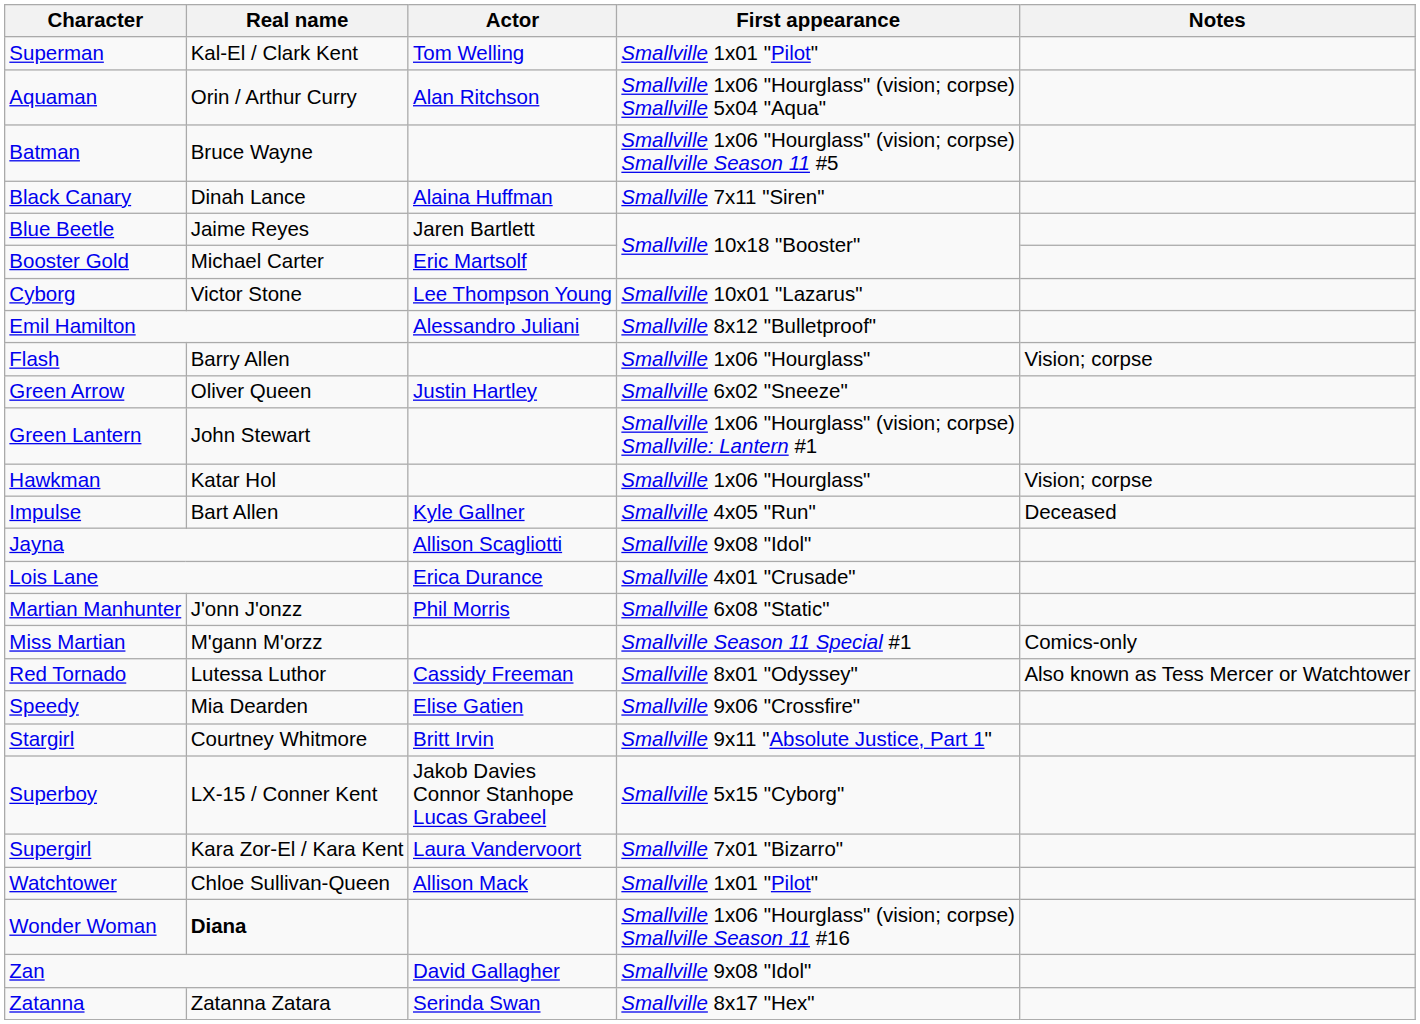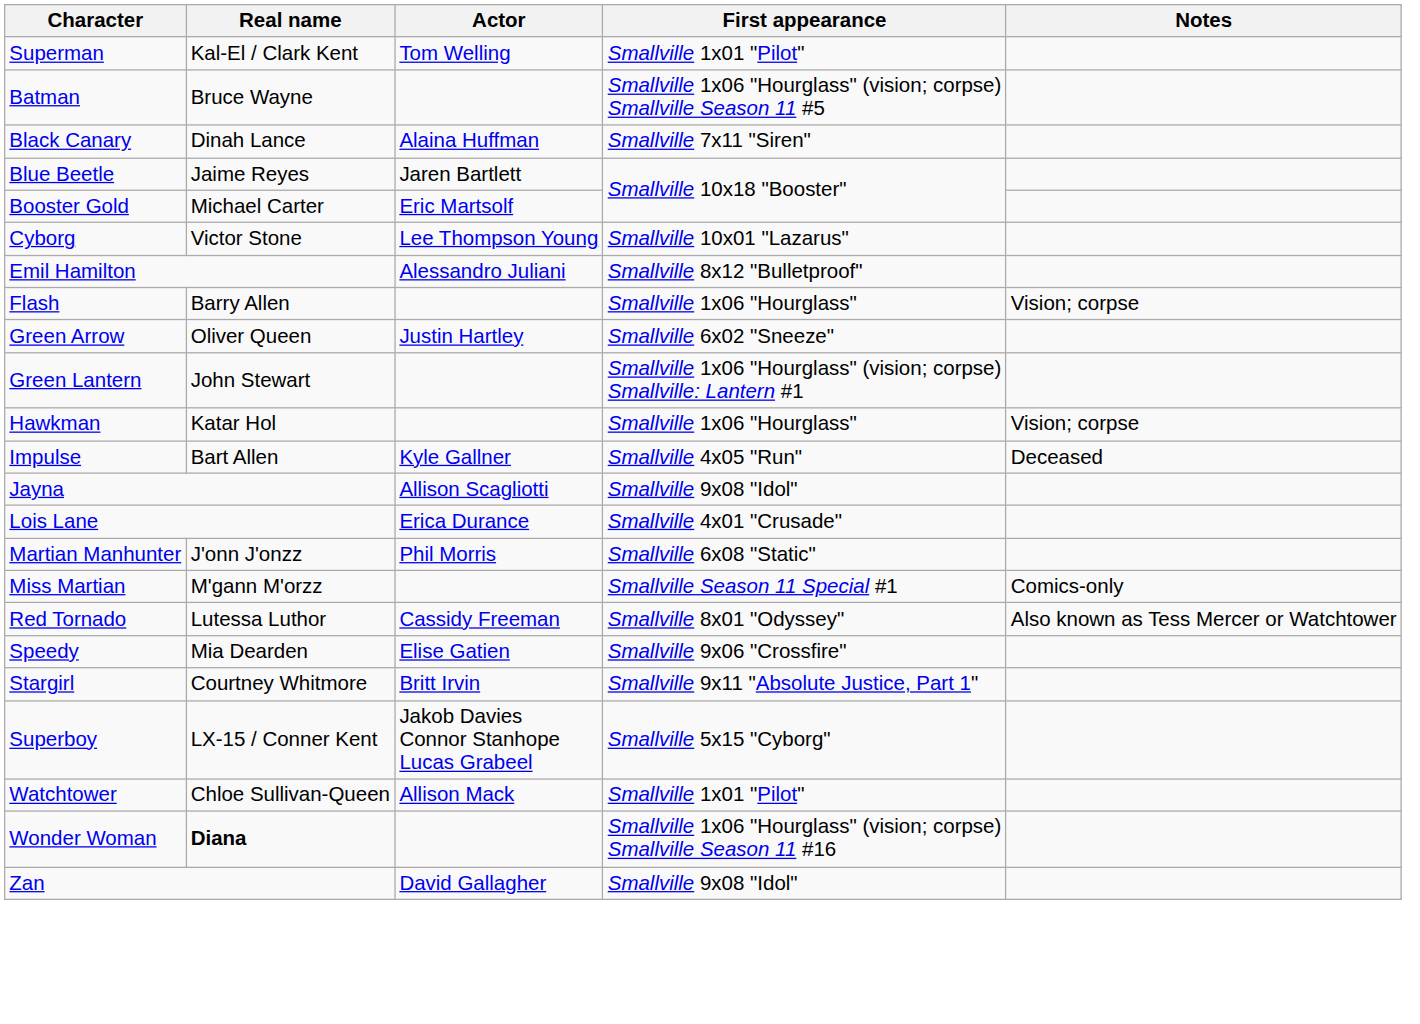- row: Aquaman | Orin / Arthur Curry | Alan Ritchson | Smallville 1x06 "Hourglass" (vision; corpse) Smallville 5x04 "Aqua"
- row: Supergirl | Kara Zor-El / Kara Kent | Laura Vandervoort | Smallville 7x01 "Bizarro"
- row: Zatanna | Zatanna Zatara | Serinda Swan | Smallville 8x17 "Hex"
